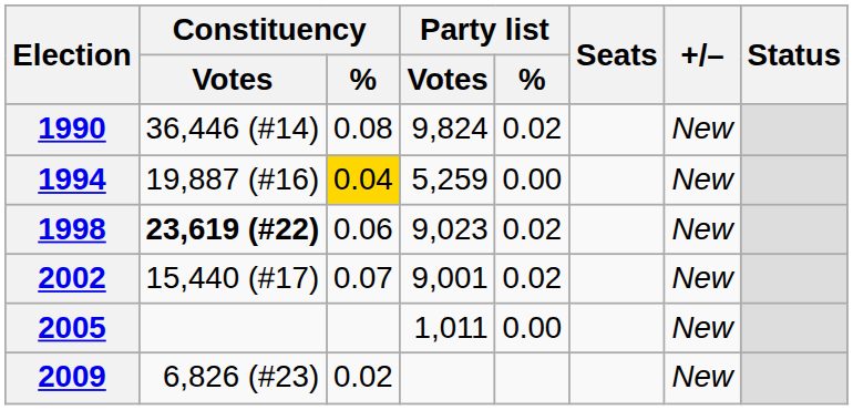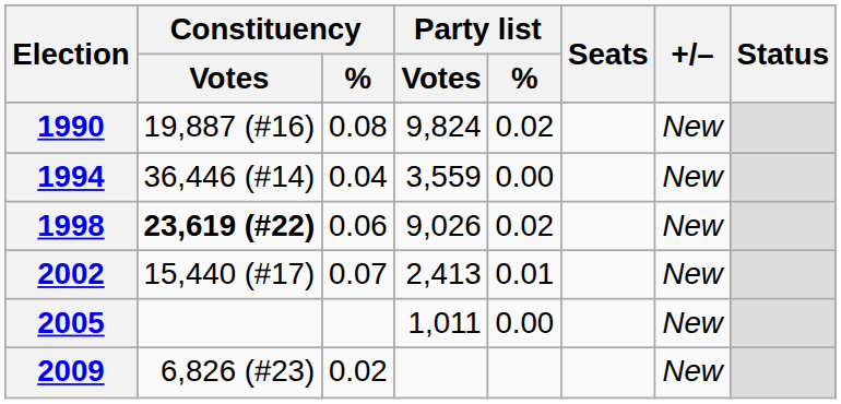1990 | Constituency / Votes: 36,446 (#14) -> 19,887 (#16)
1994 | Constituency / Votes: 19,887 (#16) -> 36,446 (#14)
1994 | Constituency / %: gold background -> no background
1994 | Party list / Votes: 5,259 -> 3,559
1998 | Party list / Votes: 9,023 -> 9,026
2002 | Party list / Votes: 9,001 -> 2,413
2002 | Party list / %: 0.02 -> 0.01
